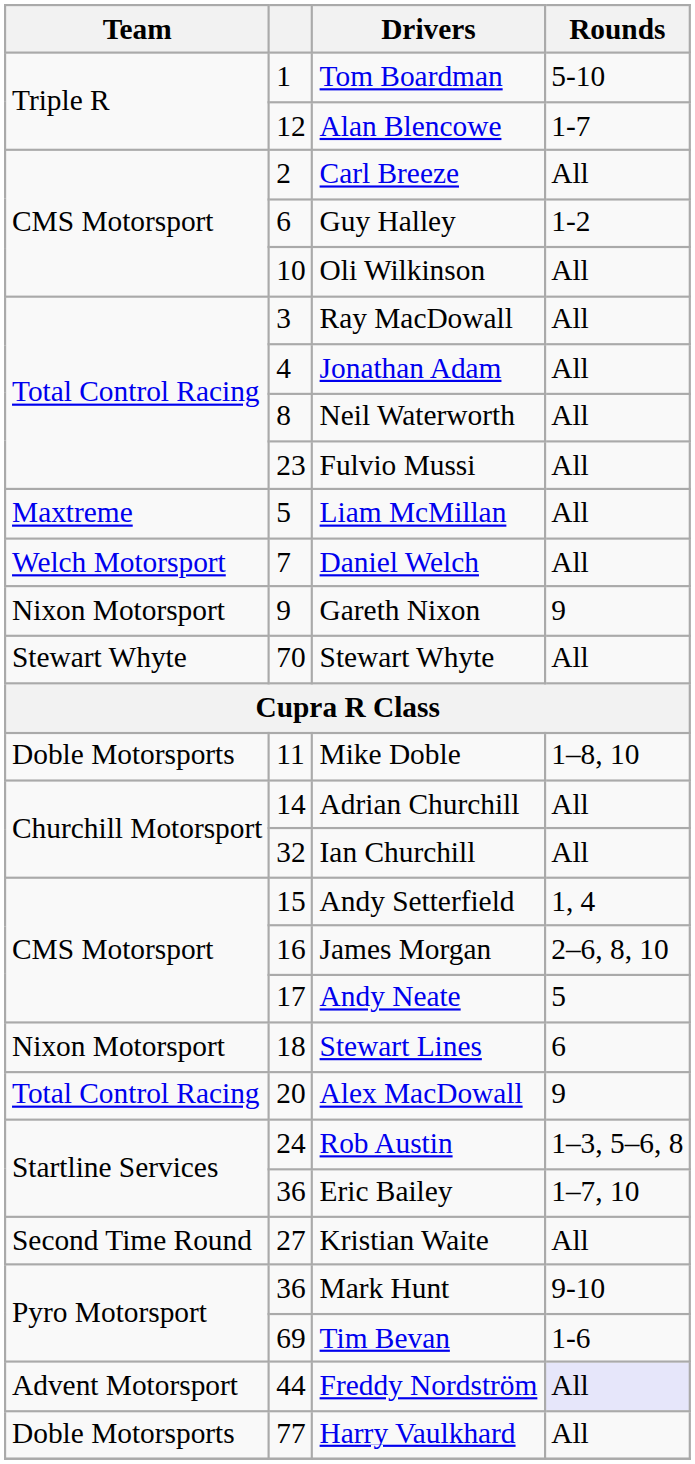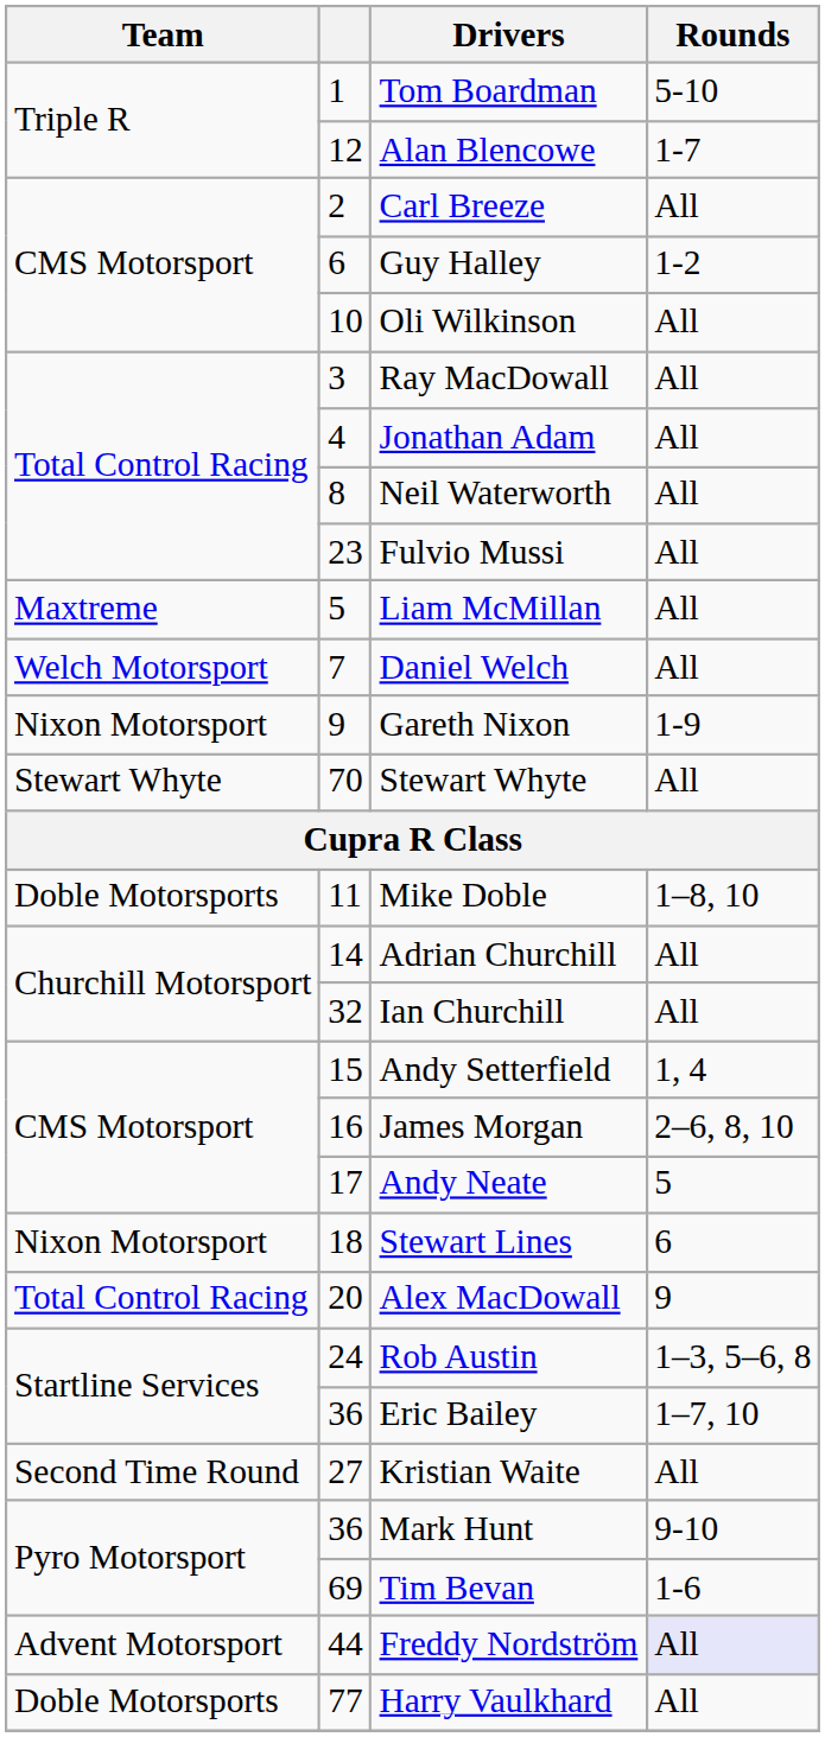Gareth Nixon | Rounds: 9 -> 1-9
